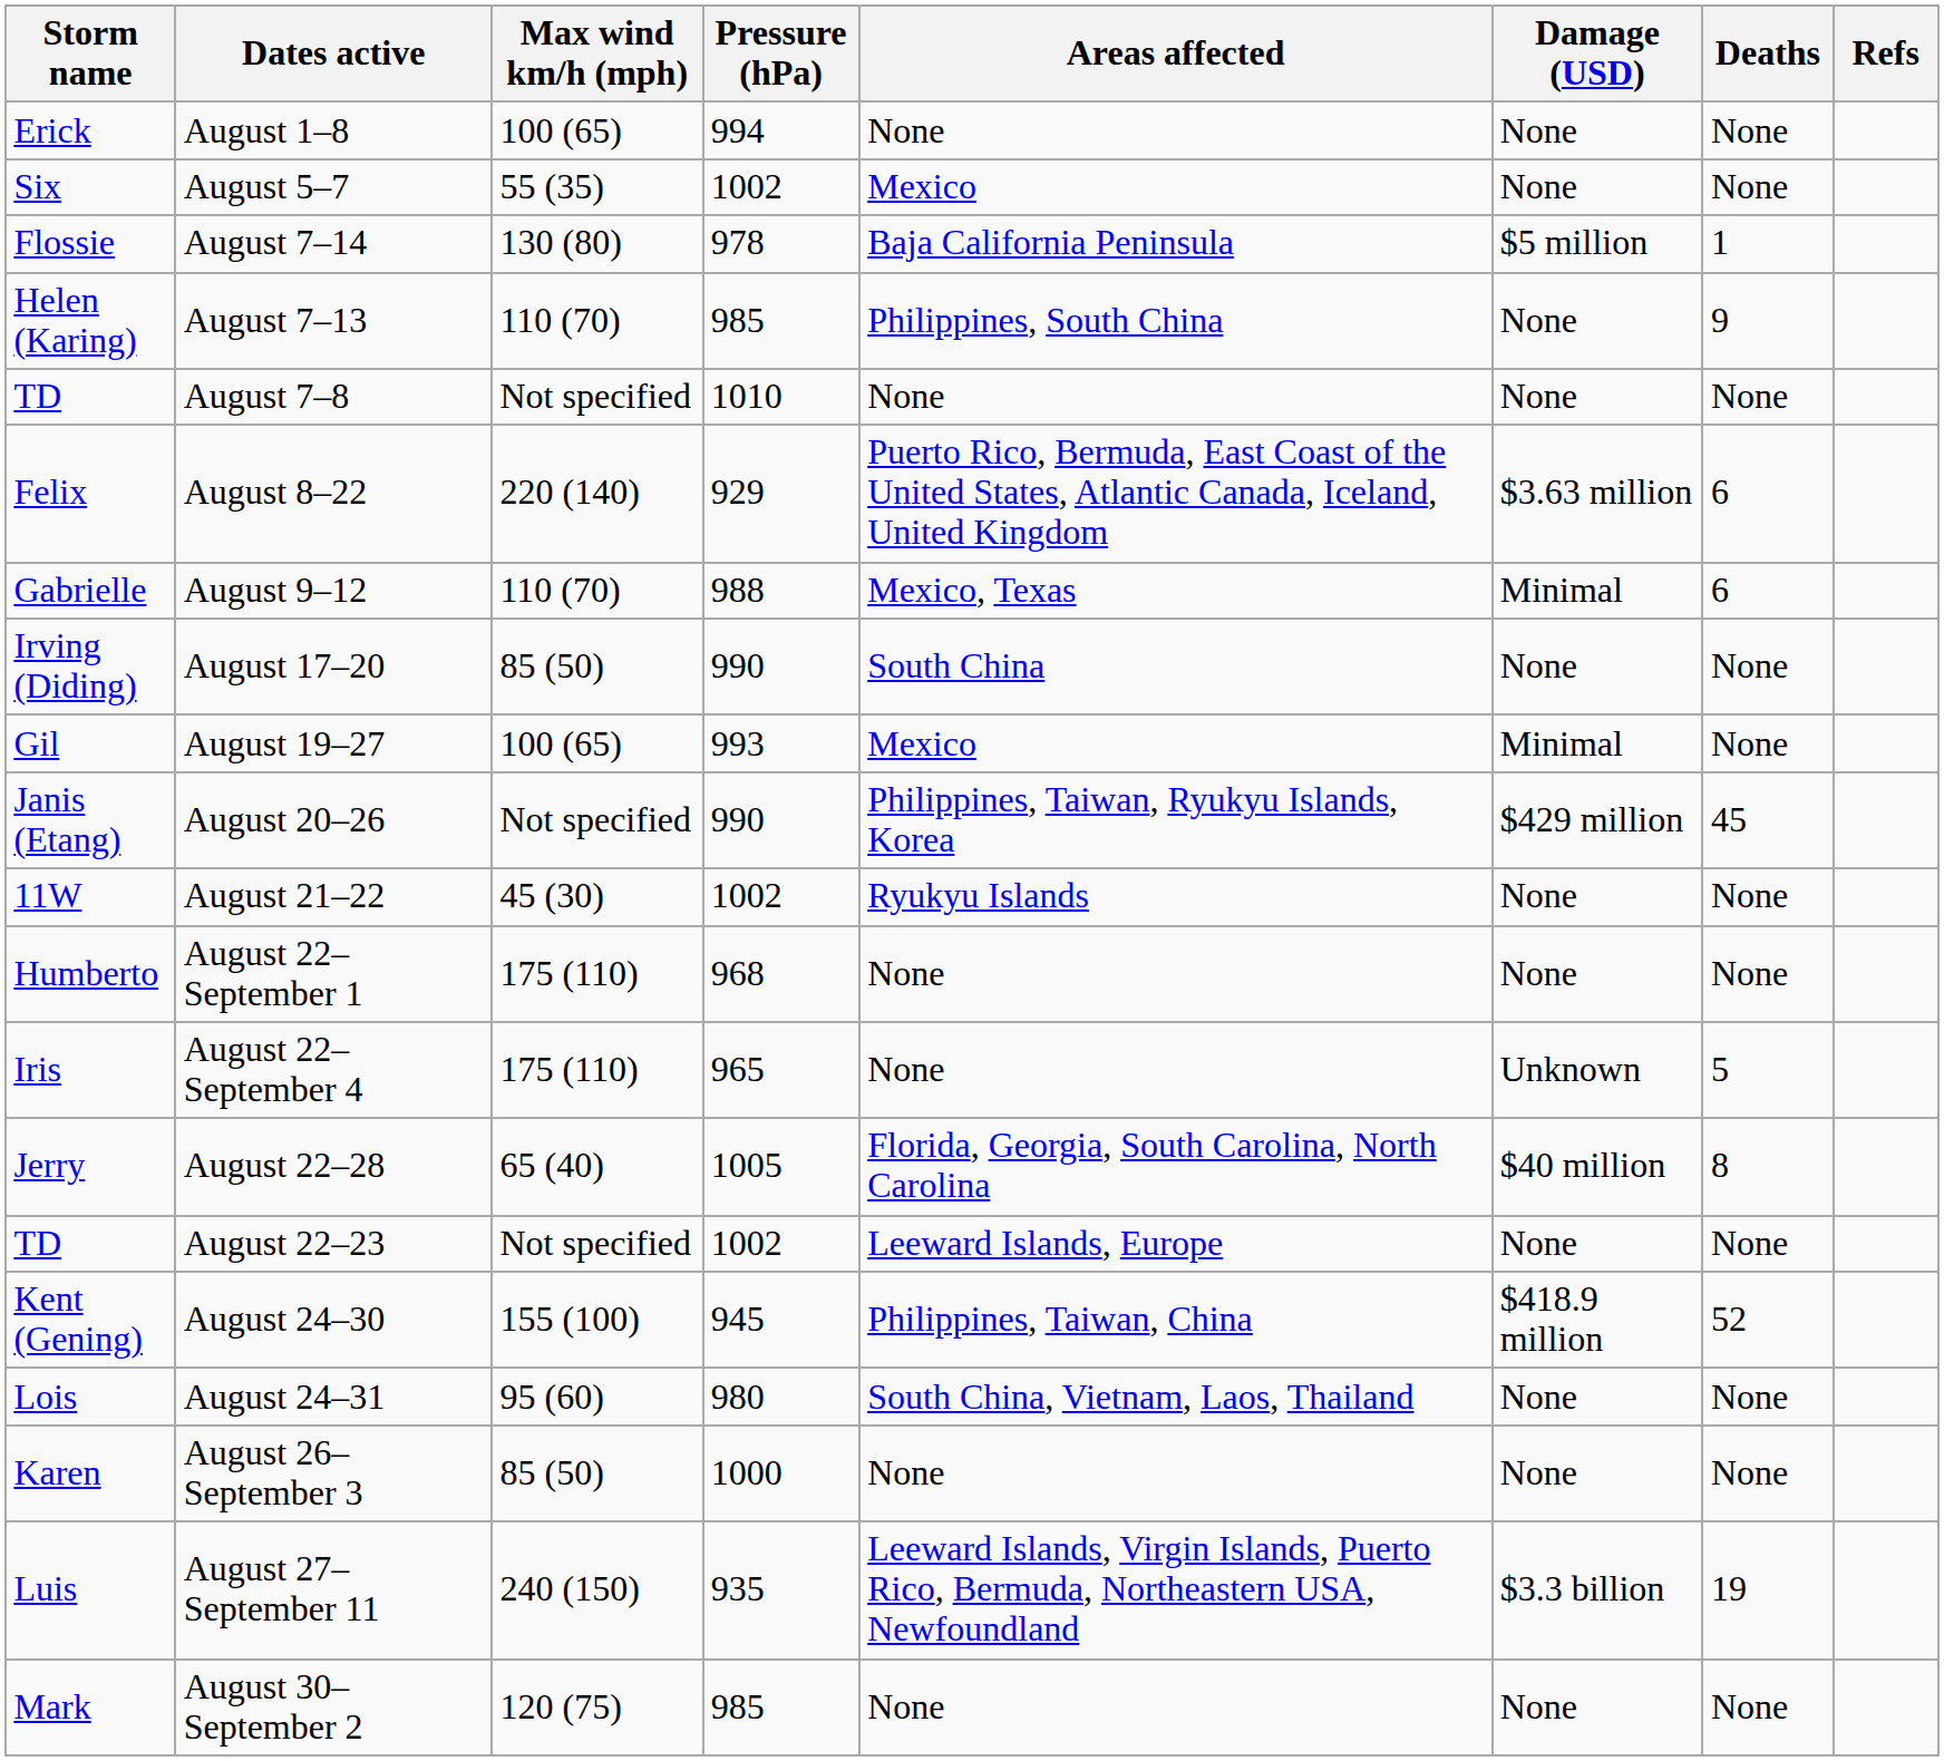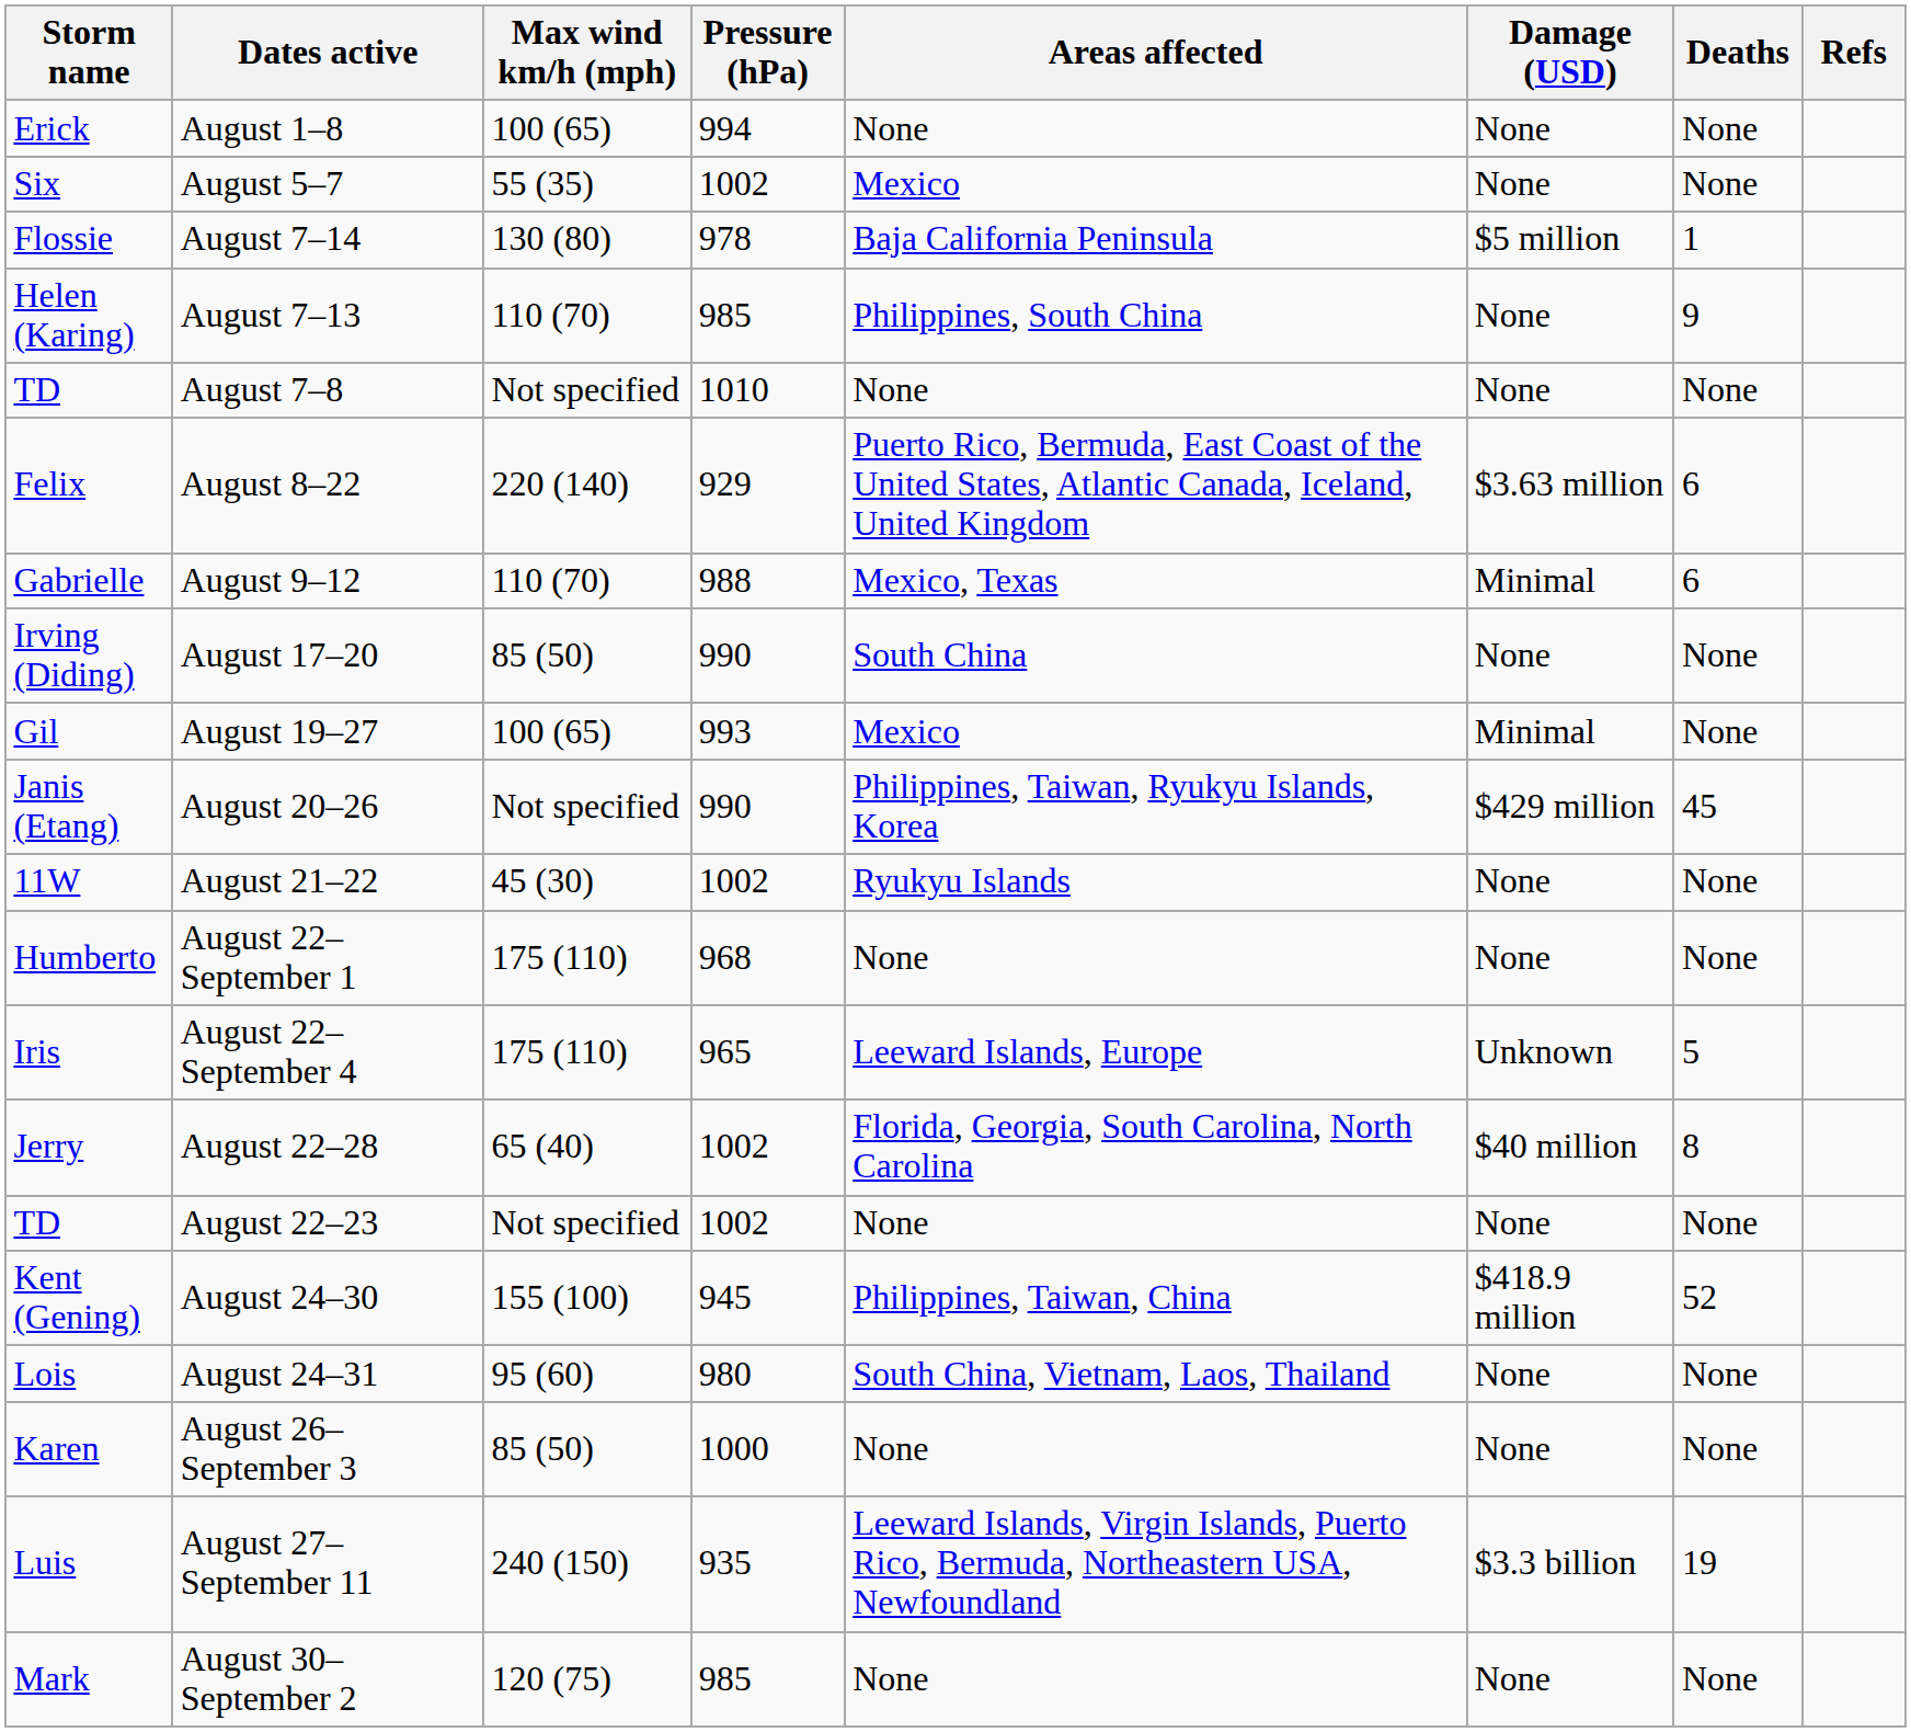August 22–September 4 | Areas affected: None -> Leeward Islands, Europe
August 22–28 | Pressure (hPa): 1005 -> 1002
August 22–23 | Areas affected: Leeward Islands, Europe -> None
